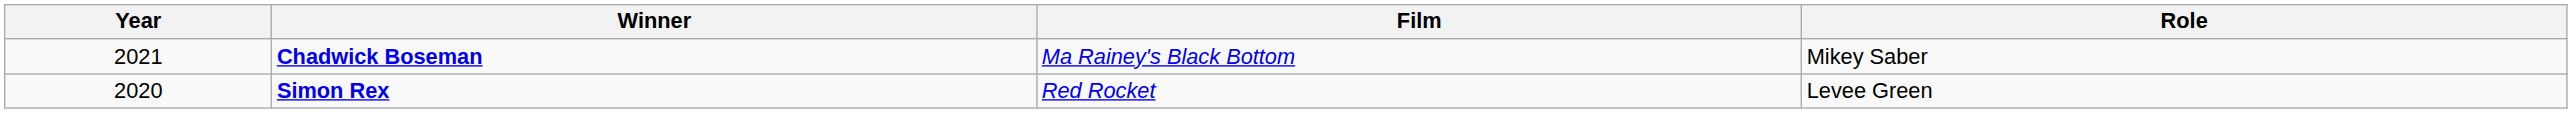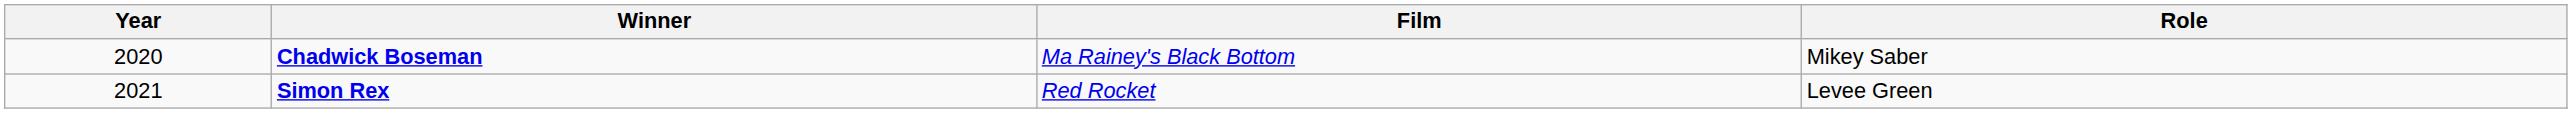Chadwick Boseman | Year: 2021 -> 2020
Simon Rex | Year: 2020 -> 2021
